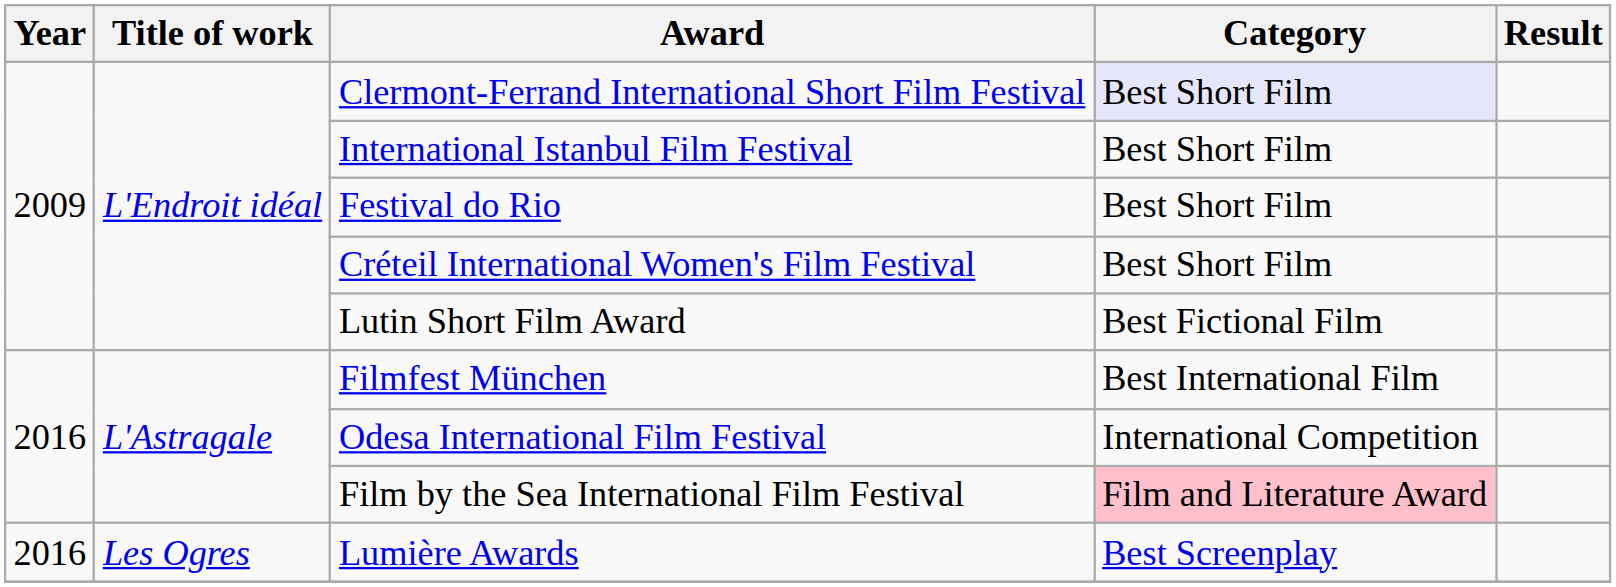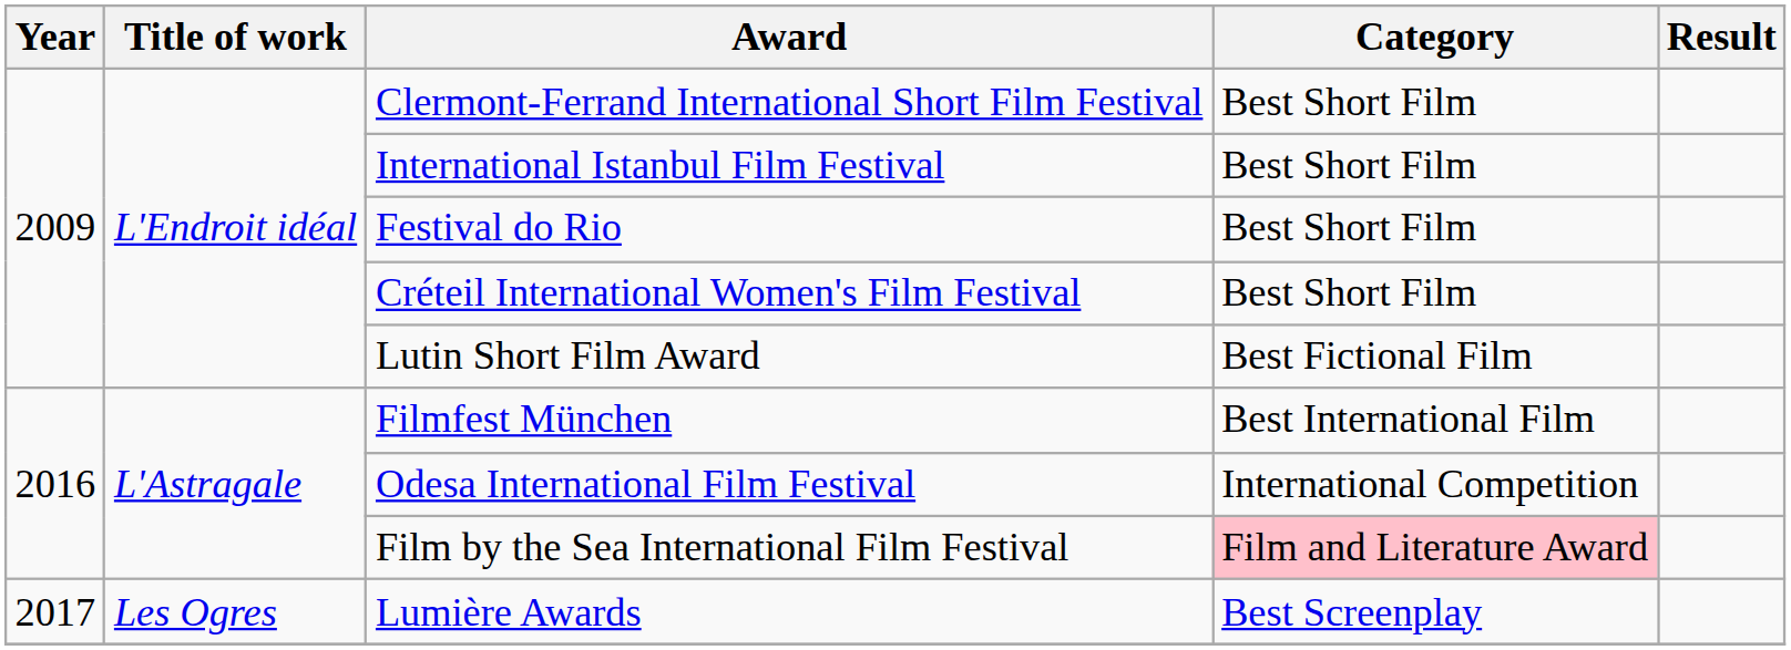Clermont-Ferrand International Short Film Festival | Category: lavender background -> no background
Lumière Awards | Year: 2016 -> 2017
